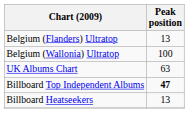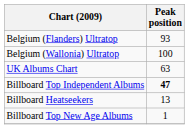Belgium (Flanders) Ultratop | Peak position: 13 -> 93
+ row: Billboard Top New Age Albums | 1
